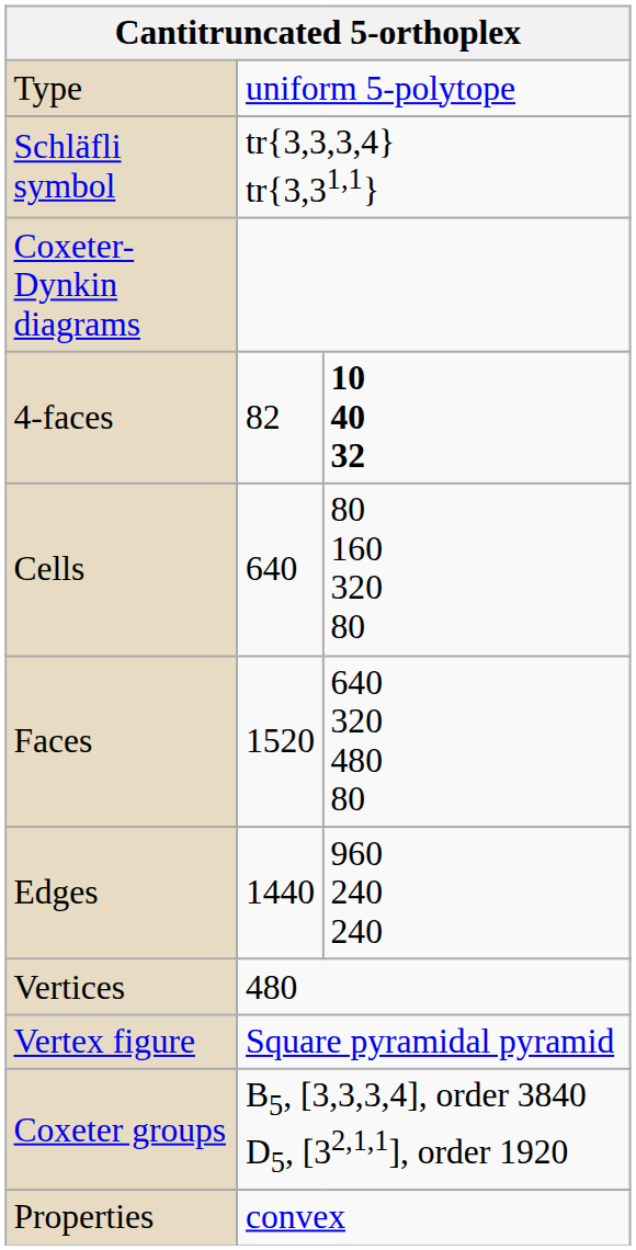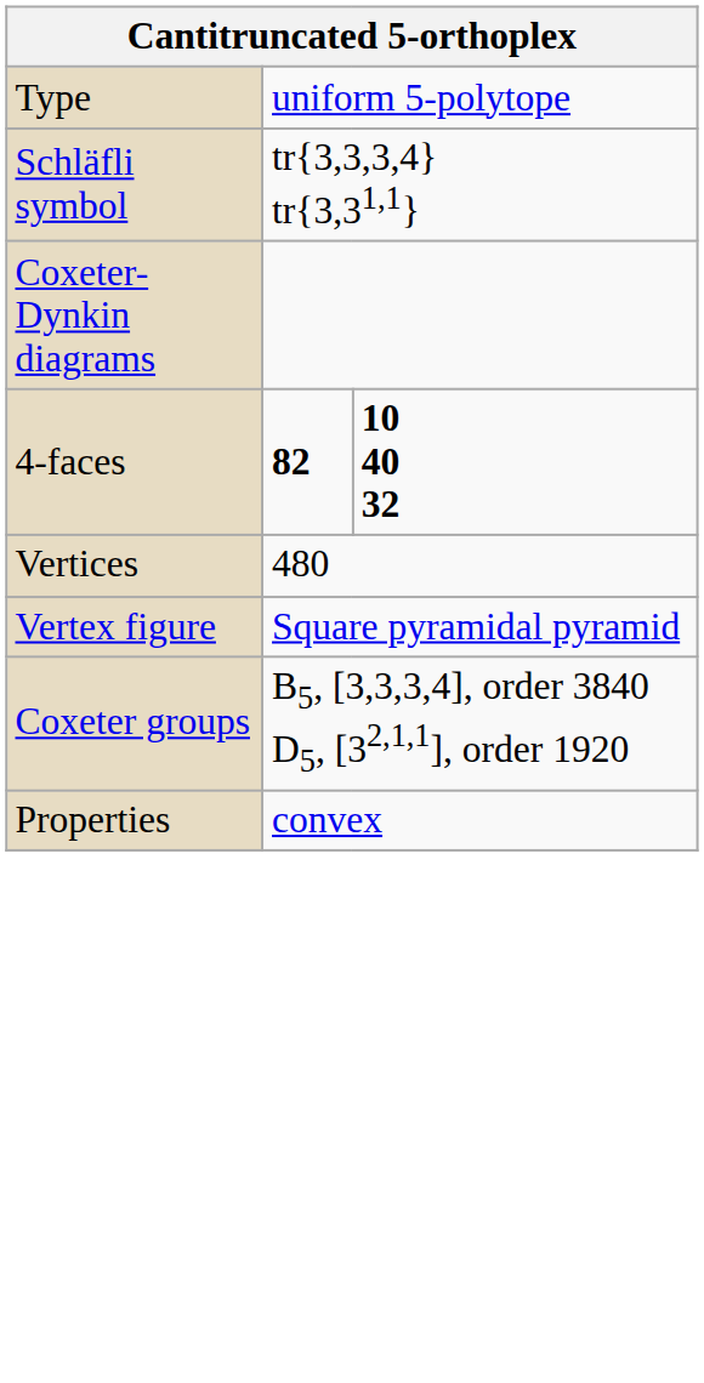4-faces | column 2: normal -> bold
- row: Cells | 640 | 80 160 320 80
- row: Faces | 1520 | 640 320 480 80
- row: Edges | 1440 | 960 240 240
